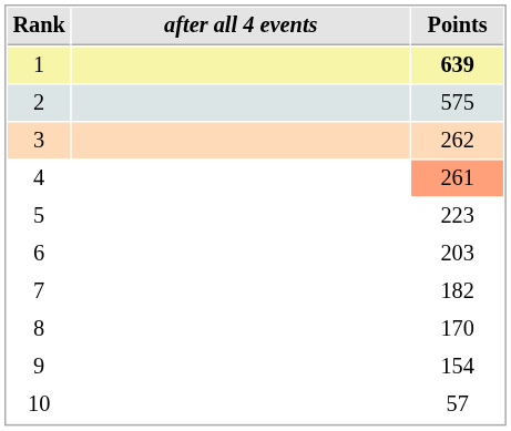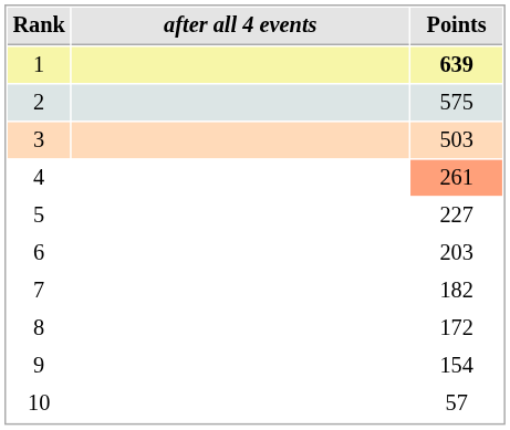3 | Points: 262 -> 503
5 | Points: 223 -> 227
8 | Points: 170 -> 172
